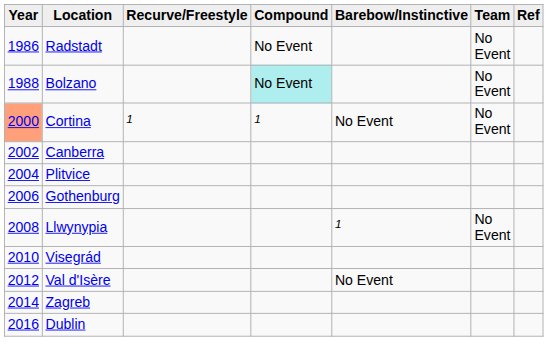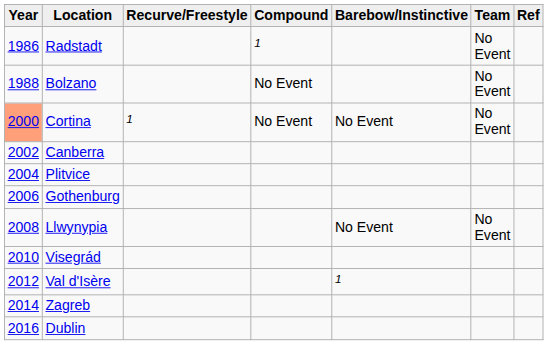Radstadt | Compound: No Event -> 1
Bolzano | Compound: paleturquoise background -> no background
Cortina | Compound: 1 -> No Event
Llwynypia | Barebow/Instinctive: 1 -> No Event
Val d'Isère | Barebow/Instinctive: No Event -> 1
